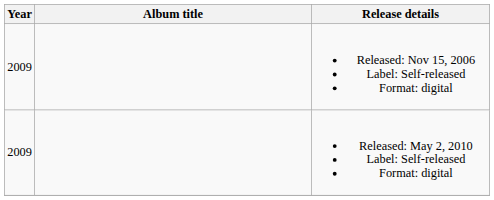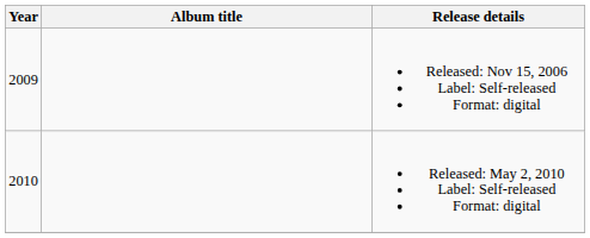Released: May 2, 2010 Label: Self-released Format: digital | Year: 2009 -> 2010
